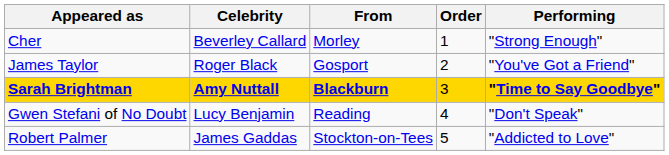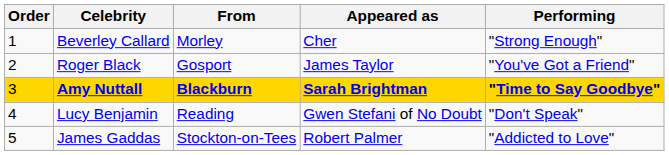columns swapped: Order <-> Appeared as
